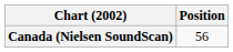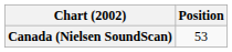Canada (Nielsen SoundScan) | Position: 56 -> 53
